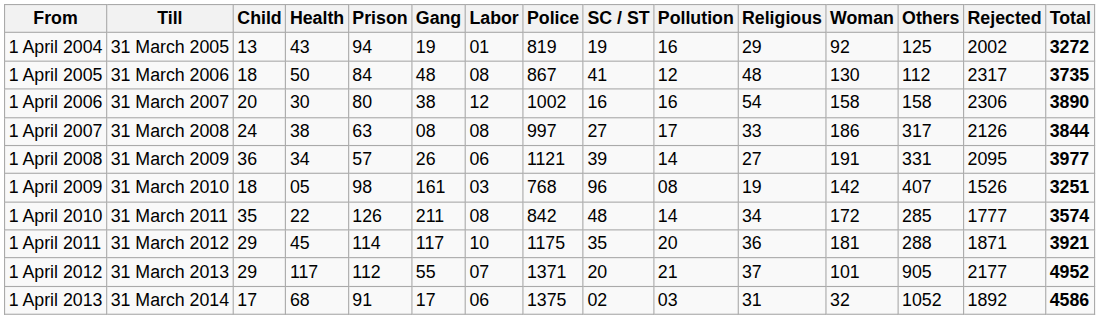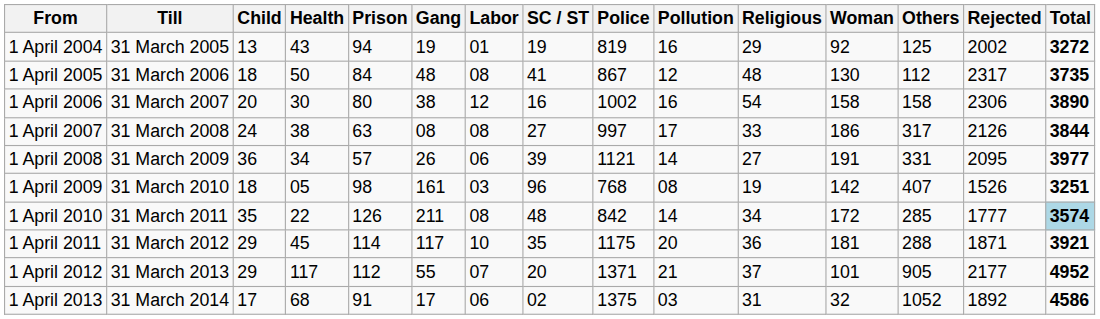columns swapped: SC / ST <-> Police
1 April 2010 | Total: no background -> lightblue background
